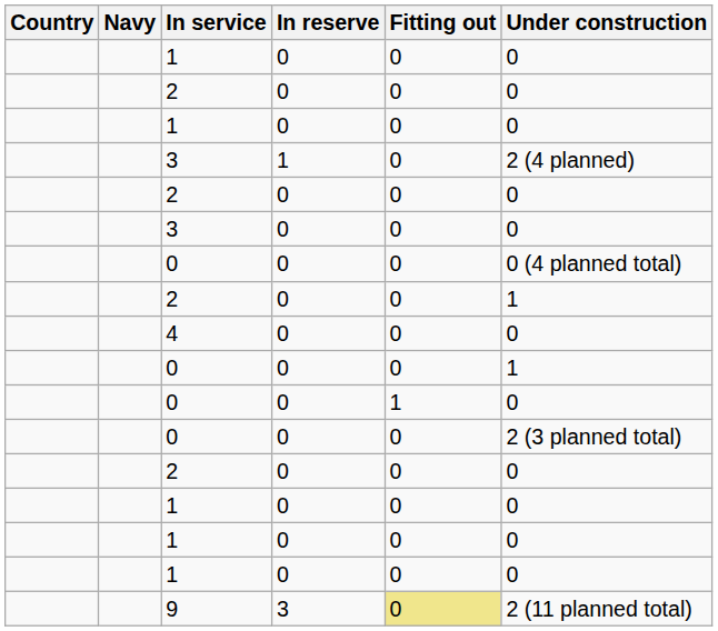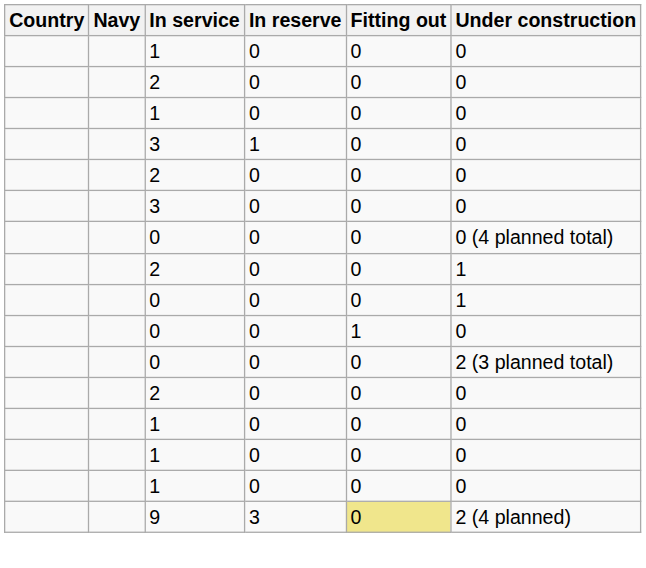3 / 1 | Under construction: 2 (4 planned) -> 0
- row: 4 | 0 | 0 | 0
9 | Under construction: 2 (11 planned total) -> 2 (4 planned)
